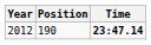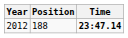2012 | Position: 190 -> 188
